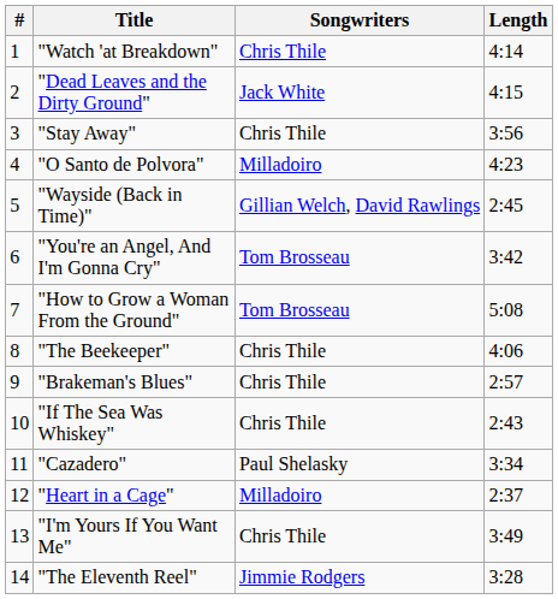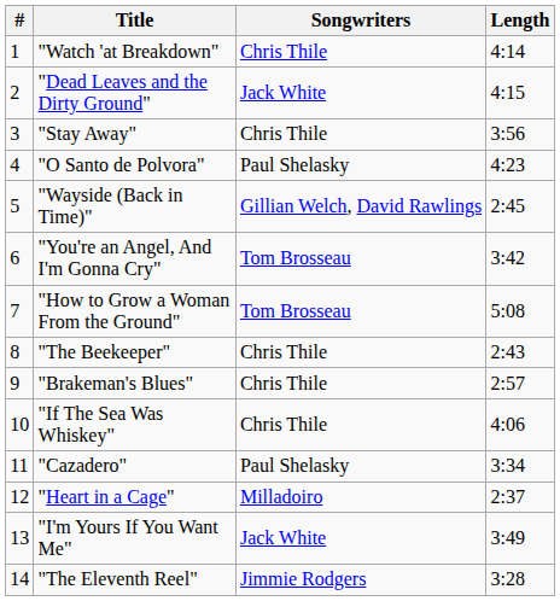"O Santo de Polvora" | Songwriters: Milladoiro -> Paul Shelasky
"The Beekeeper" | Length: 4:06 -> 2:43
"If The Sea Was Whiskey" | Length: 2:43 -> 4:06
"I'm Yours If You Want Me" | Songwriters: Chris Thile -> Jack White
